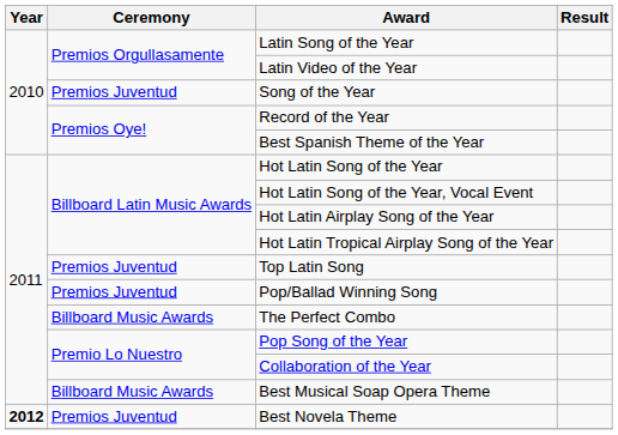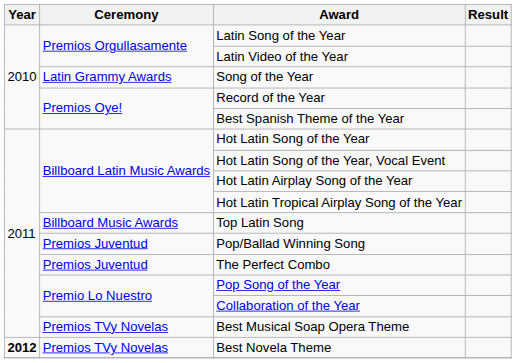Song of the Year | Ceremony: Premios Juventud -> Latin Grammy Awards
Top Latin Song | Ceremony: Premios Juventud -> Billboard Music Awards
The Perfect Combo | Ceremony: Billboard Music Awards -> Premios Juventud
Best Musical Soap Opera Theme | Ceremony: Billboard Music Awards -> Premios TVy Novelas
Best Novela Theme | Ceremony: Premios Juventud -> Premios TVy Novelas
